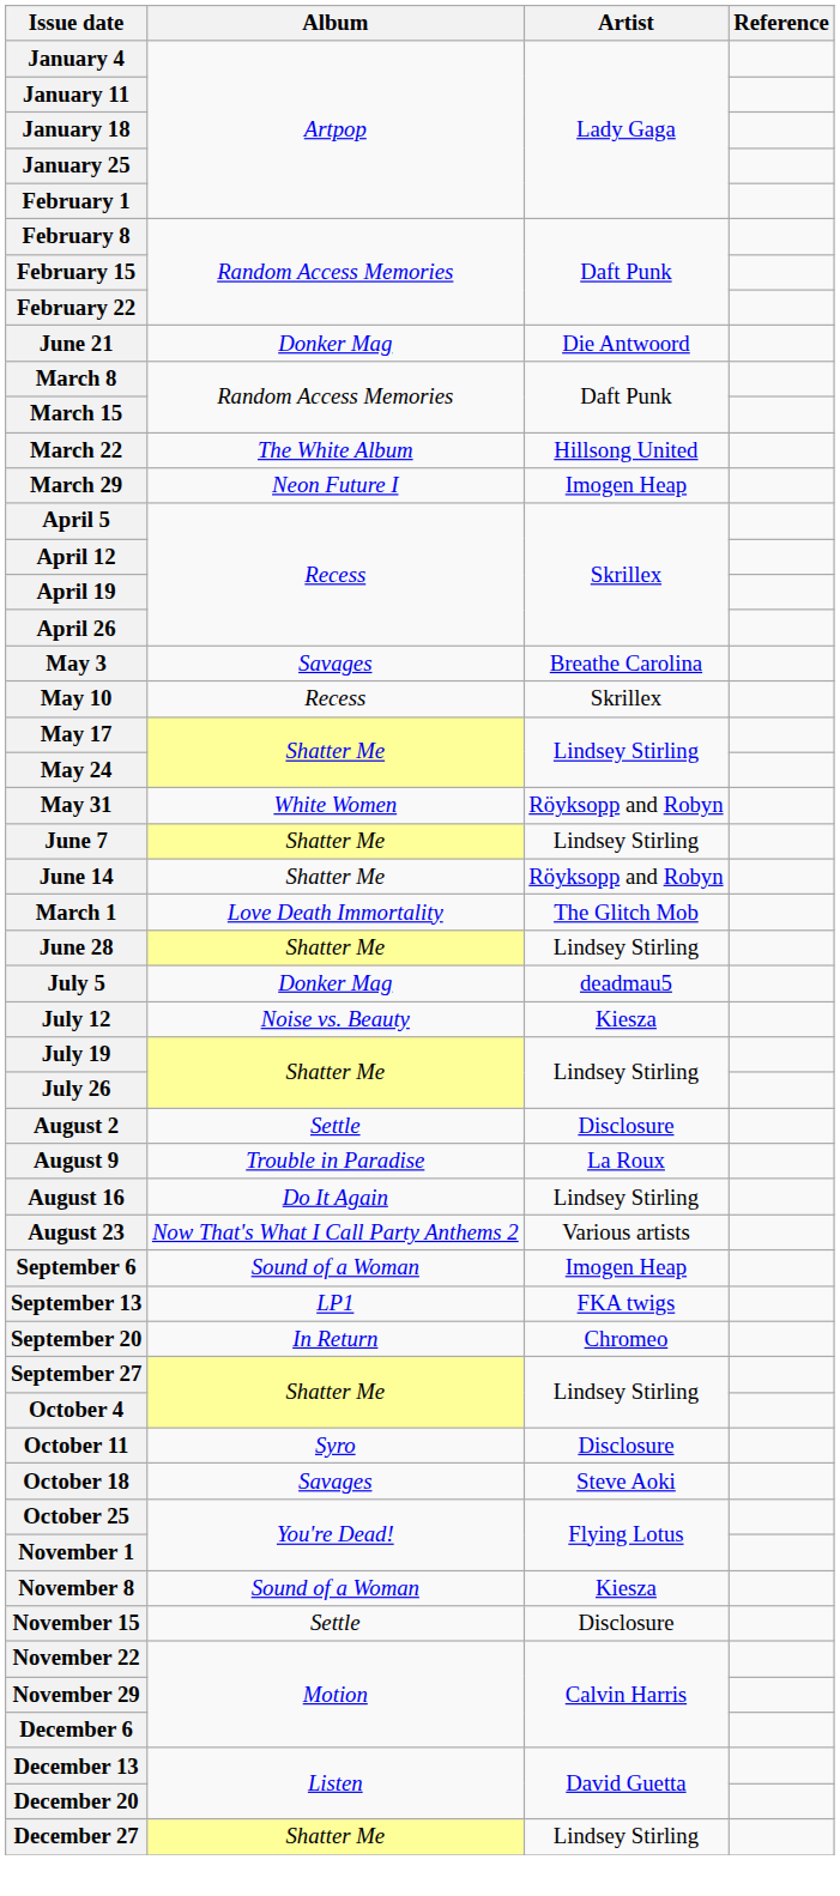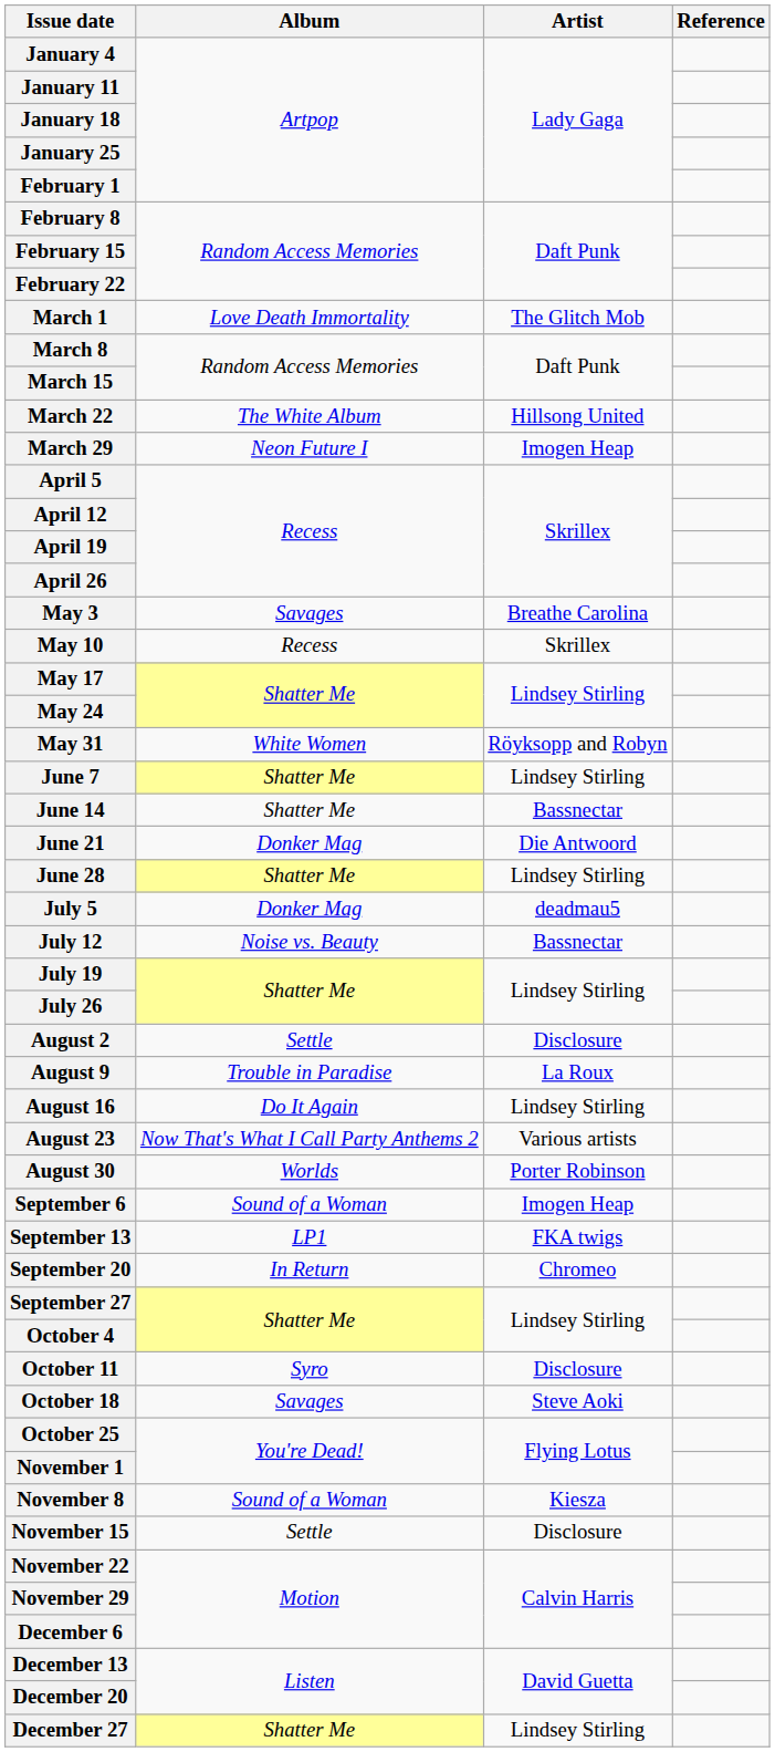rows swapped: March 1 <-> June 21
June 14 | Artist: Röyksopp and Robyn -> Bassnectar
July 12 | Artist: Kiesza -> Bassnectar
+ row: August 30 | Worlds | Porter Robinson
